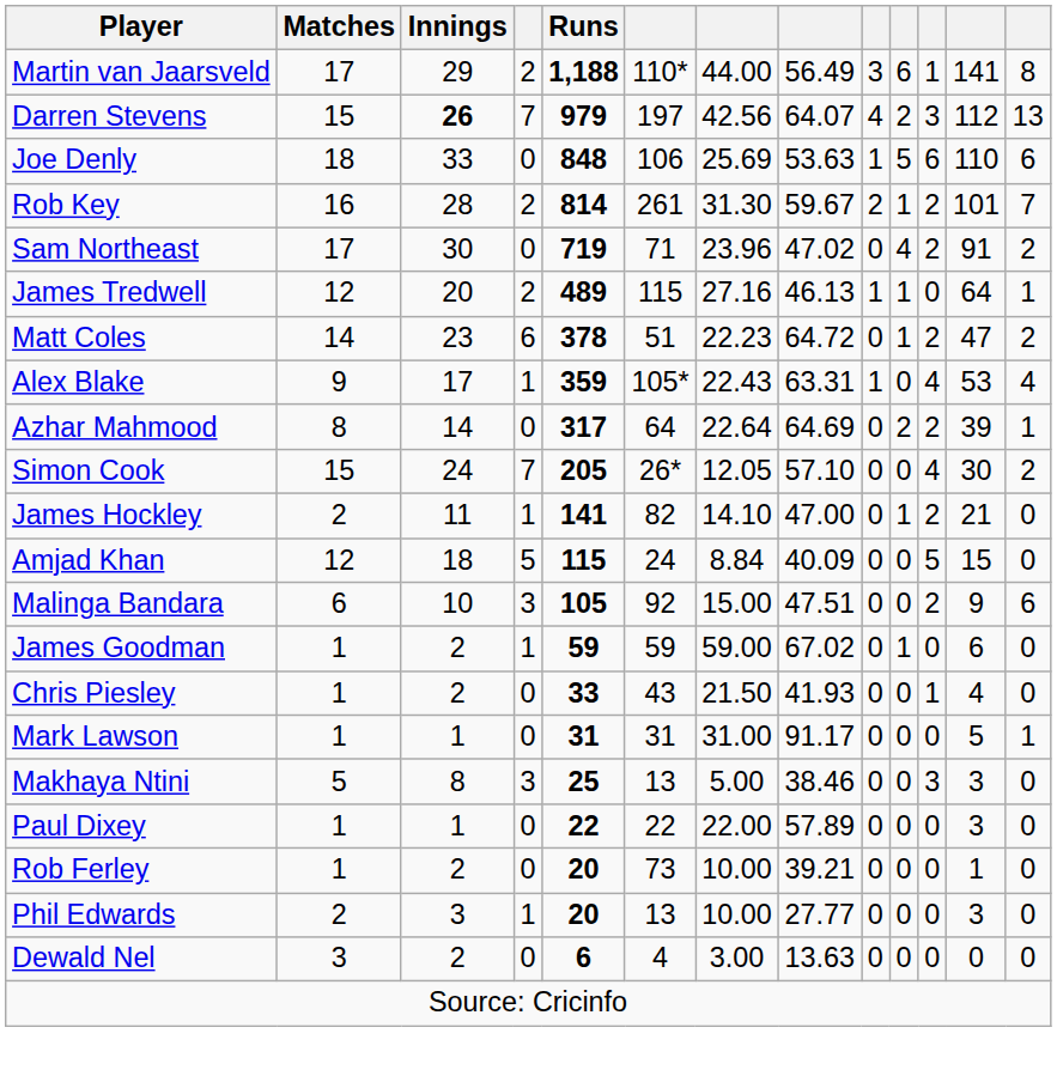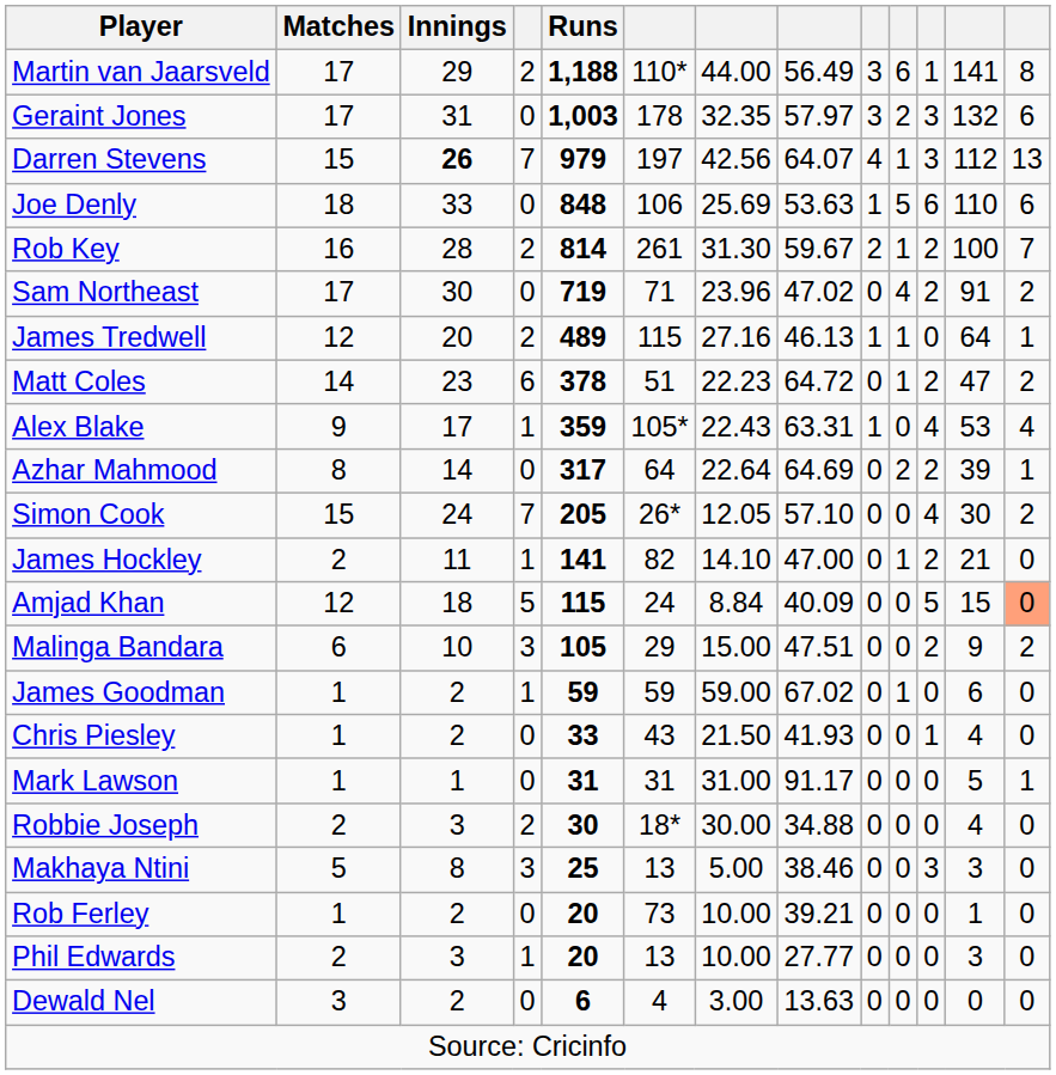+ row: Geraint Jones | 17 | 31 | 0 | 1,003 | 178 | 32.35 | 57.97 | 3 | 2 | 3 | 132 | 6
Darren Stevens | column 10: 2 -> 1
Rob Key | column 12: 101 -> 100
Amjad Khan | column 13: no background -> lightsalmon background
Malinga Bandara | column 6: 92 -> 29
Malinga Bandara | column 13: 6 -> 2
+ row: Robbie Joseph | 2 | 3 | 2 | 30 | 18* | 30.00 | 34.88 | 0 | 0 | 0 | 4 | 0
- row: Paul Dixey | 1 | 1 | 0 | 22 | 22 | 22.00 | 57.89 | 0 | 0 | 0 | 3 | 0
